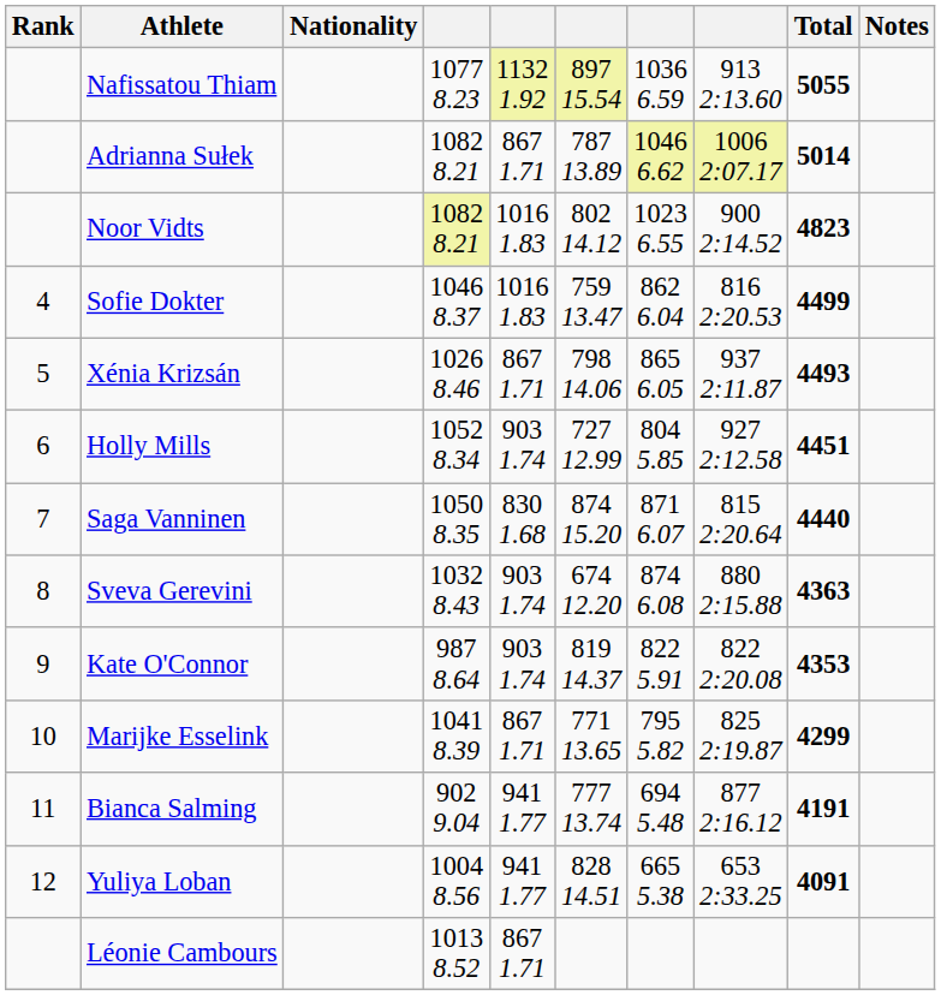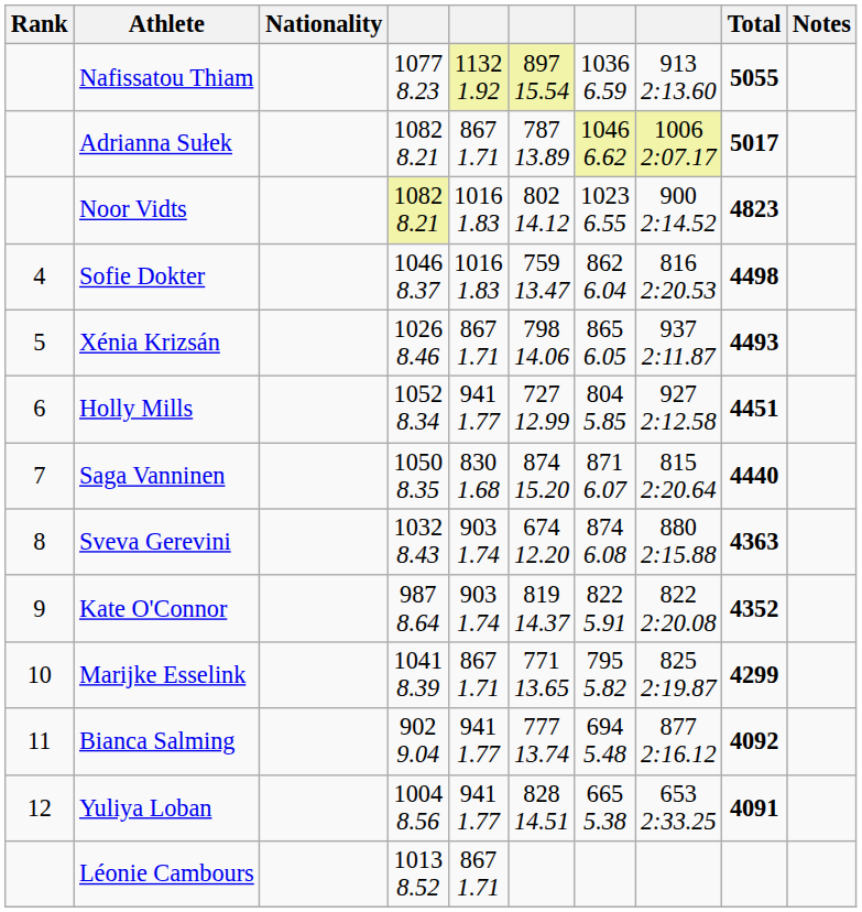Adrianna Sułek | Total: 5014 -> 5017
Sofie Dokter | Total: 4499 -> 4498
Holly Mills | column 5: 903 1.74 -> 941 1.77
Kate O'Connor | Total: 4353 -> 4352
Bianca Salming | Total: 4191 -> 4092
